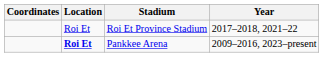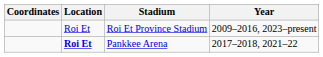Roi Et Province Stadium | Year: 2017–2018, 2021–22 -> 2009–2016, 2023–present
Pankkee Arena | Year: 2009–2016, 2023–present -> 2017–2018, 2021–22
